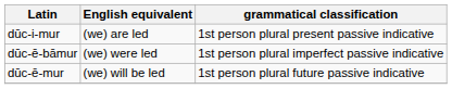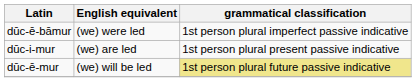rows swapped: dūc-ē-bāmur <-> dūc-i-mur
dūc-ē-mur | grammatical classification: no background -> khaki background
